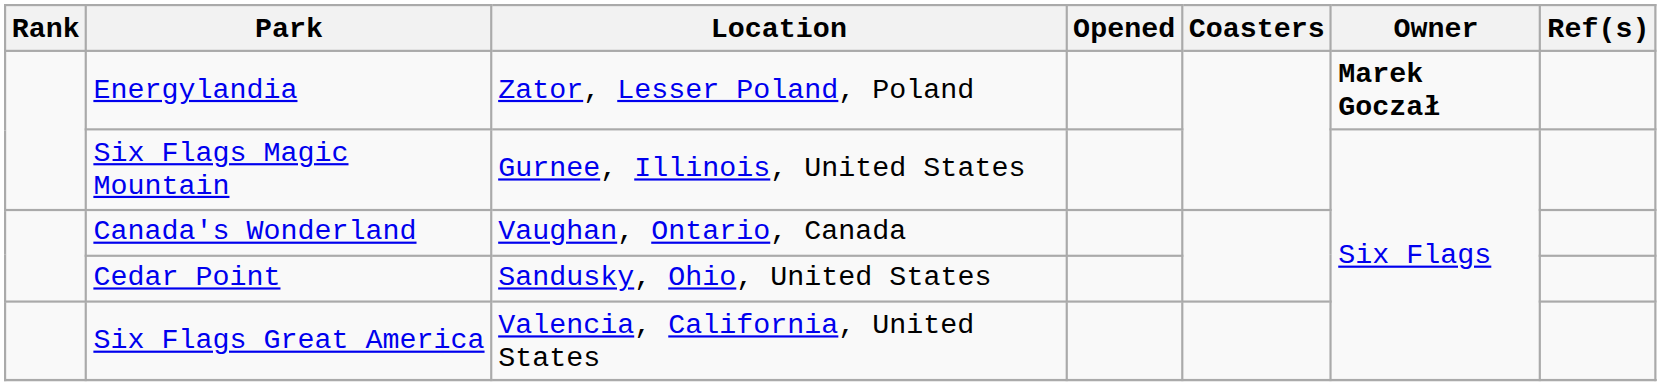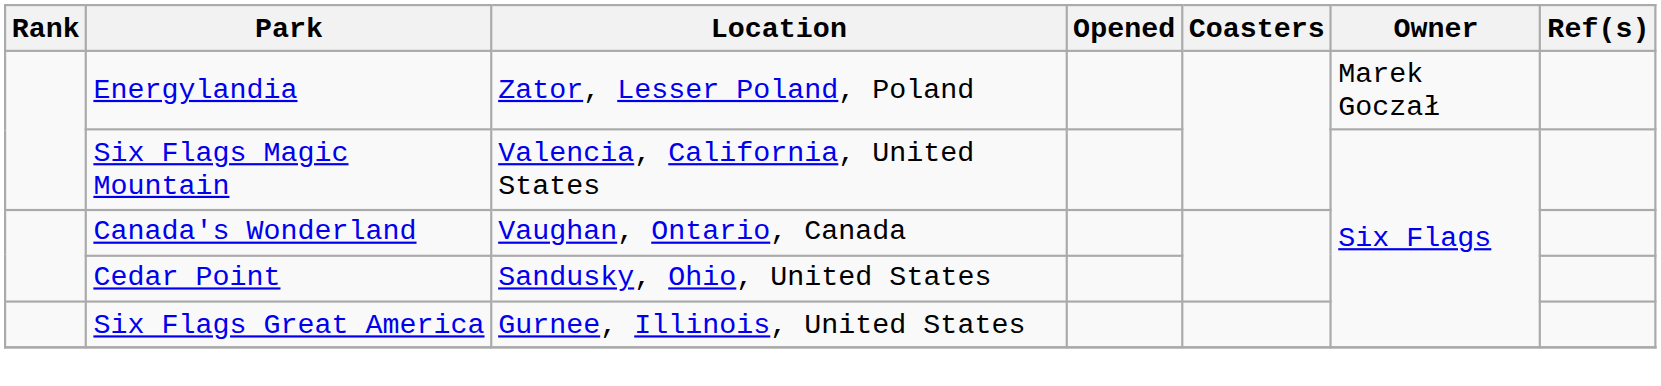Energylandia | Owner: bold -> normal
Six Flags Magic Mountain | Location: Gurnee, Illinois, United States -> Valencia, California, United States
Six Flags Great America | Location: Valencia, California, United States -> Gurnee, Illinois, United States
